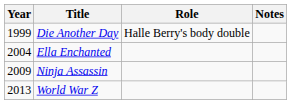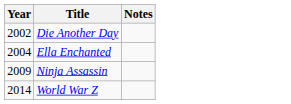- column: Role | Halle Berry's body double
Die Another Day | Year: 1999 -> 2002
World War Z | Year: 2013 -> 2014
